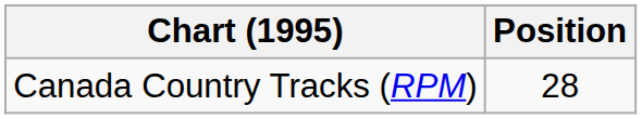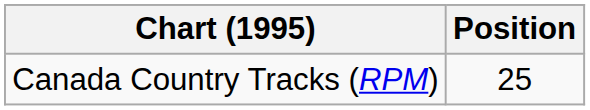Canada Country Tracks (RPM) | Position: 28 -> 25
